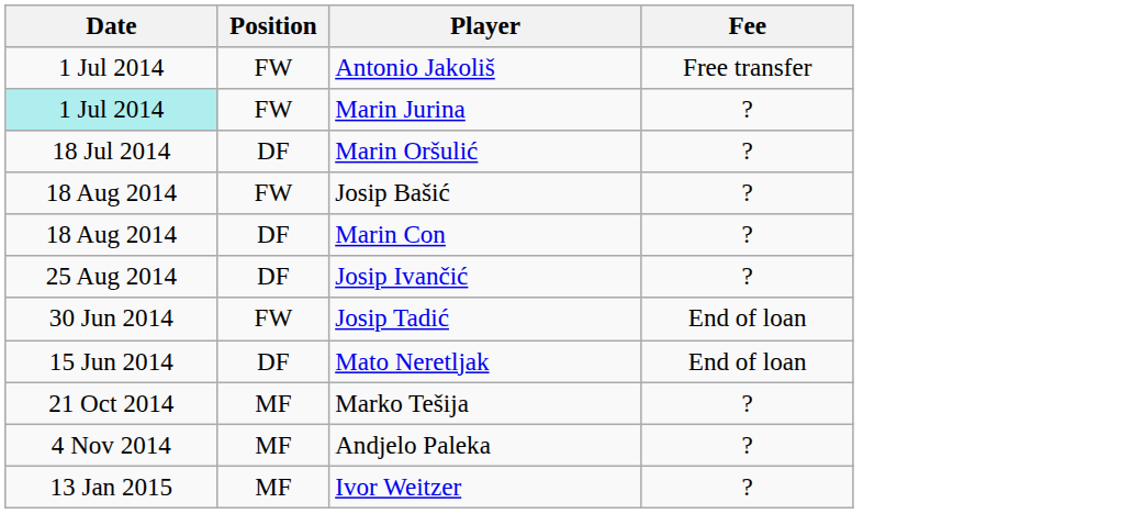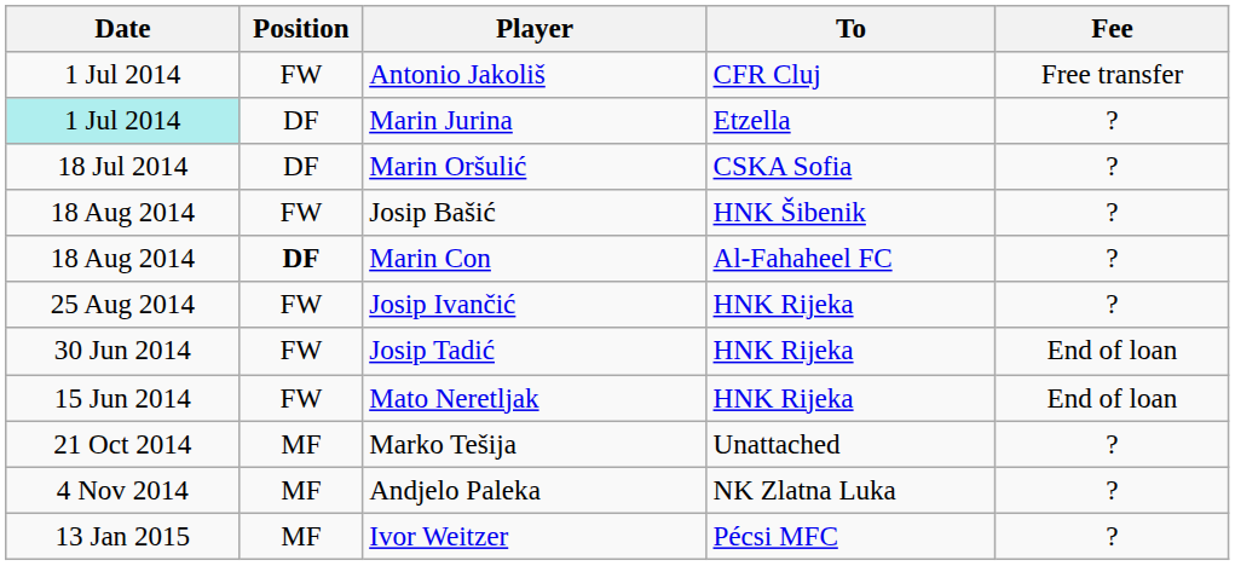+ column: To | CFR Cluj | Etzella | CSKA Sofia | HNK Šibenik | Al-Fahaheel FC | HNK Rijeka | HNK Rijeka | HNK Rijeka | Unattached | NK Zlatna Luka | Pécsi MFC
Marin Jurina | Position: FW -> DF
Marin Con | Position: normal -> bold
Josip Ivančić | Position: DF -> FW
Mato Neretljak | Position: DF -> FW
